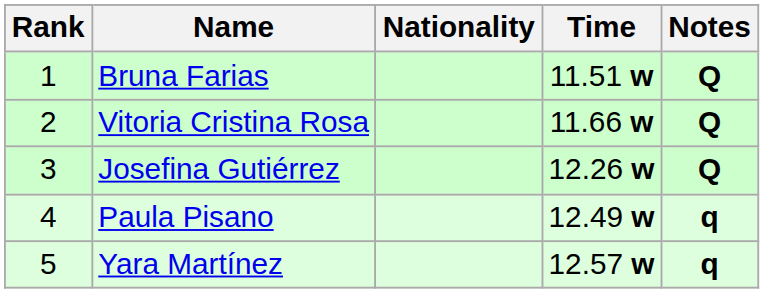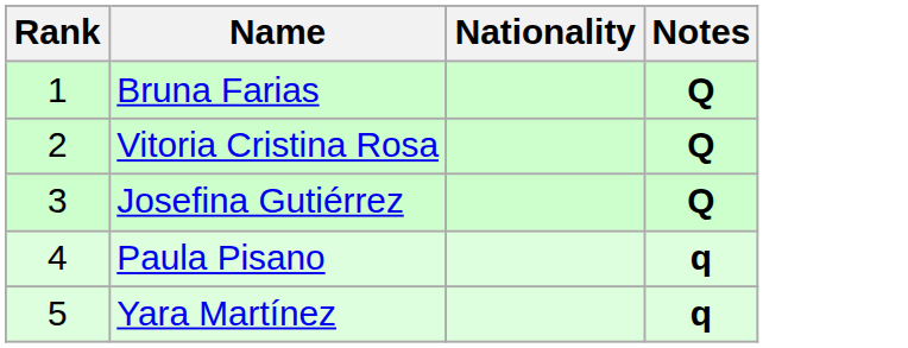- column: Time | 11.51 w | 11.66 w | 12.26 w | 12.49 w | 12.57 w
